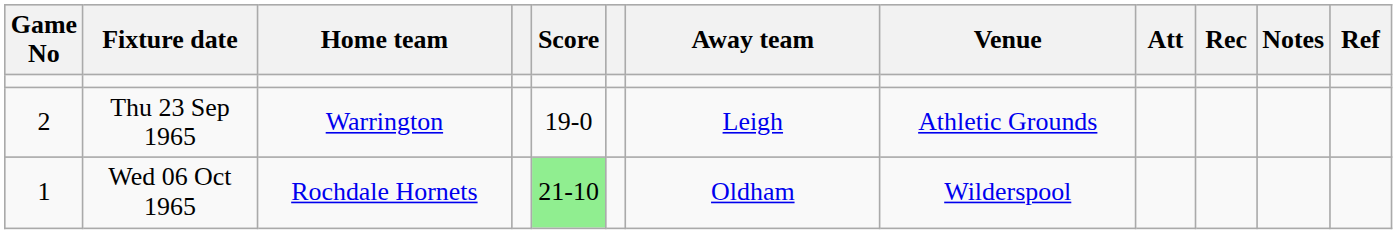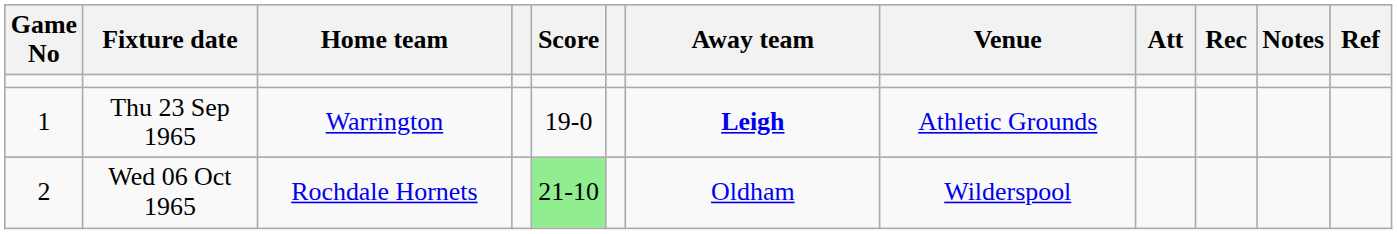Thu 23 Sep 1965 | Game No: 2 -> 1
Thu 23 Sep 1965 | Away team: normal -> bold
Wed 06 Oct 1965 | Game No: 1 -> 2
